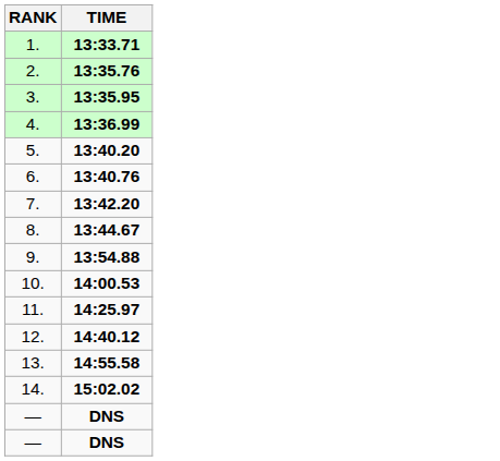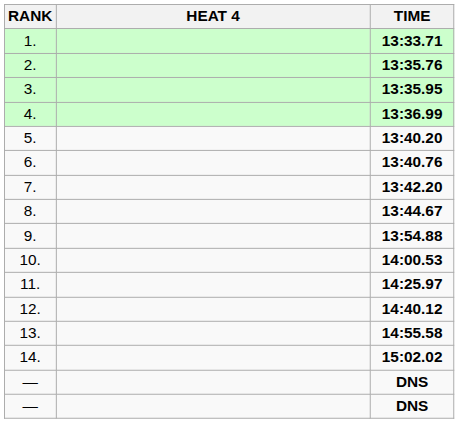+ column: HEAT 4
